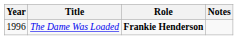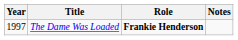The Dame Was Loaded | Year: 1996 -> 1997
